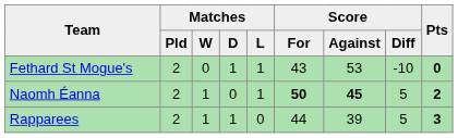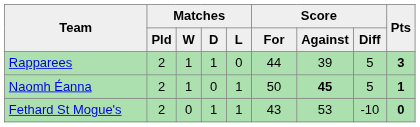rows swapped: Rapparees <-> Fethard St Mogue's
Naomh Éanna | Score / For: bold -> normal
Naomh Éanna | Pts: 2 -> 1
